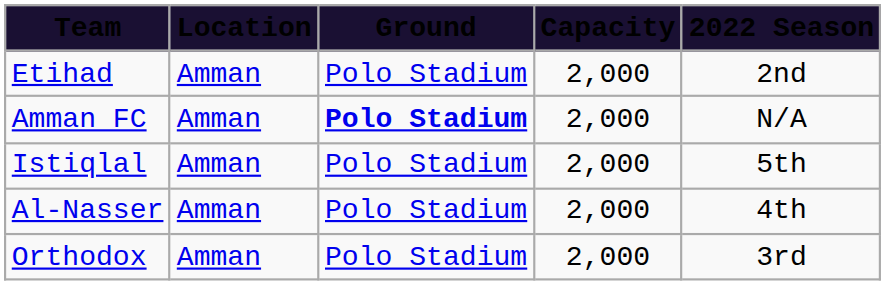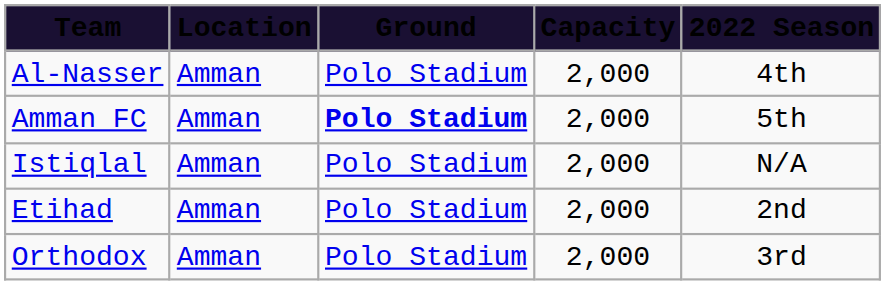rows swapped: Al-Nasser <-> Etihad
Amman FC | 2022 Season: N/A -> 5th
Istiqlal | 2022 Season: 5th -> N/A
